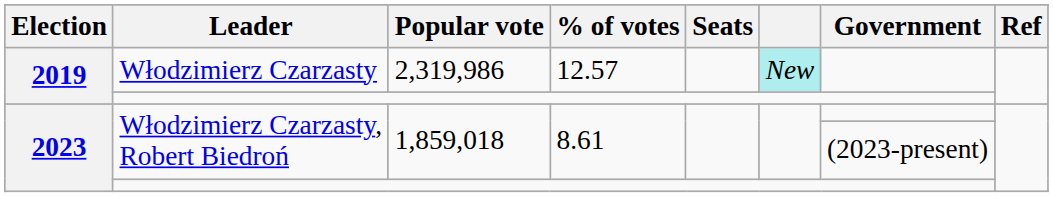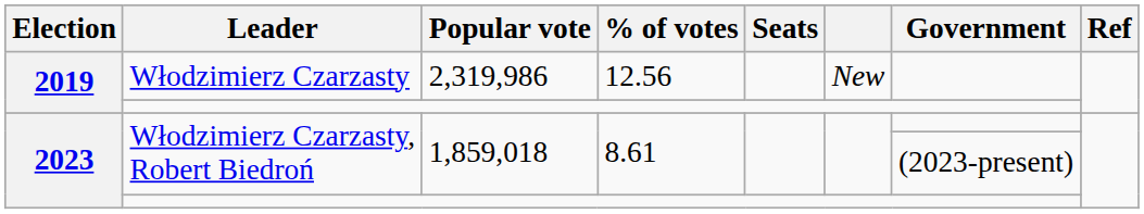Włodzimierz Czarzasty | % of votes: 12.57 -> 12.56
Włodzimierz Czarzasty | column 6: paleturquoise background -> no background
